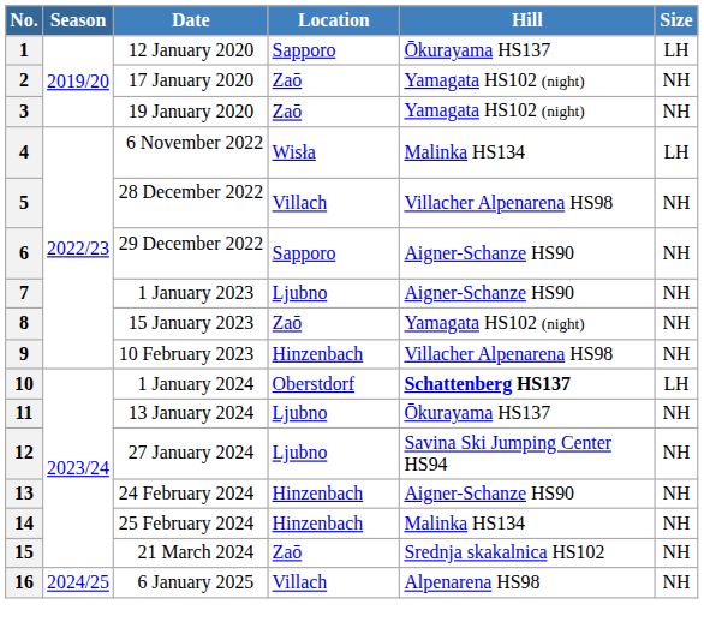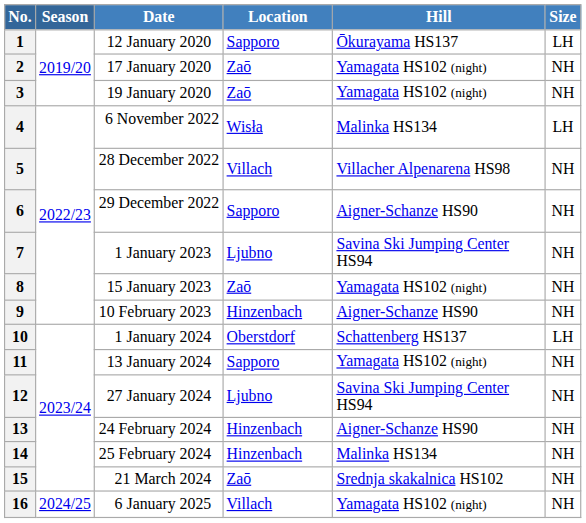7 | Hill: Aigner-Schanze HS90 -> Savina Ski Jumping Center HS94
9 | Hill: Villacher Alpenarena HS98 -> Aigner-Schanze HS90
10 | Hill: bold -> normal
11 | Location: Ljubno -> Sapporo
11 | Hill: Ōkurayama HS137 -> Yamagata HS102 (night)
16 | Hill: Alpenarena HS98 -> Yamagata HS102 (night)
